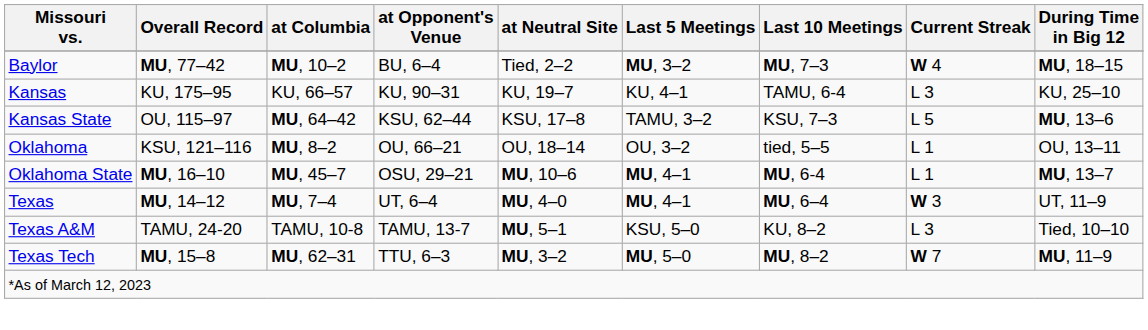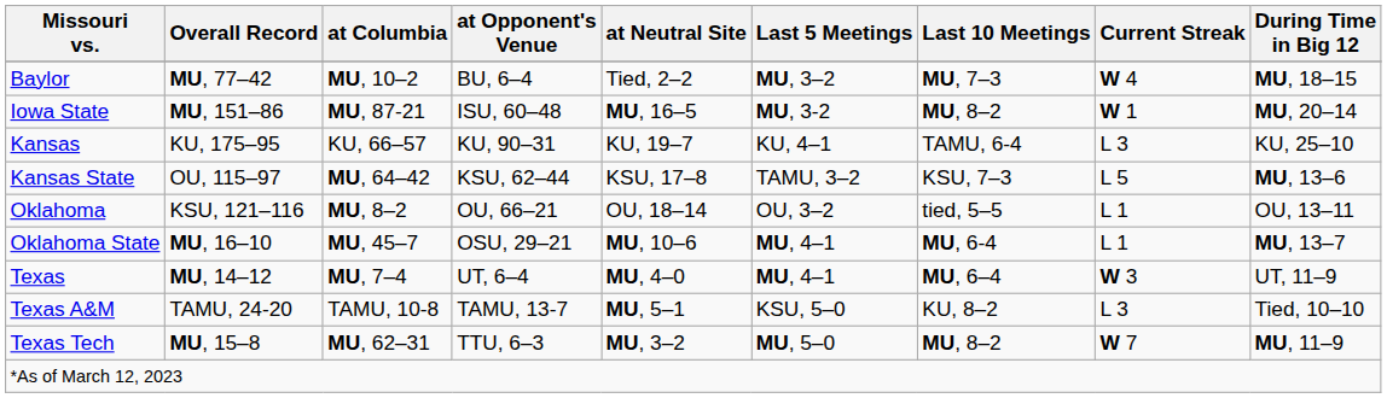+ row: Iowa State | MU, 151–86 | MU, 87-21 | ISU, 60–48 | MU, 16–5 | MU, 3-2 | MU, 8–2 | W 1 | MU, 20–14
